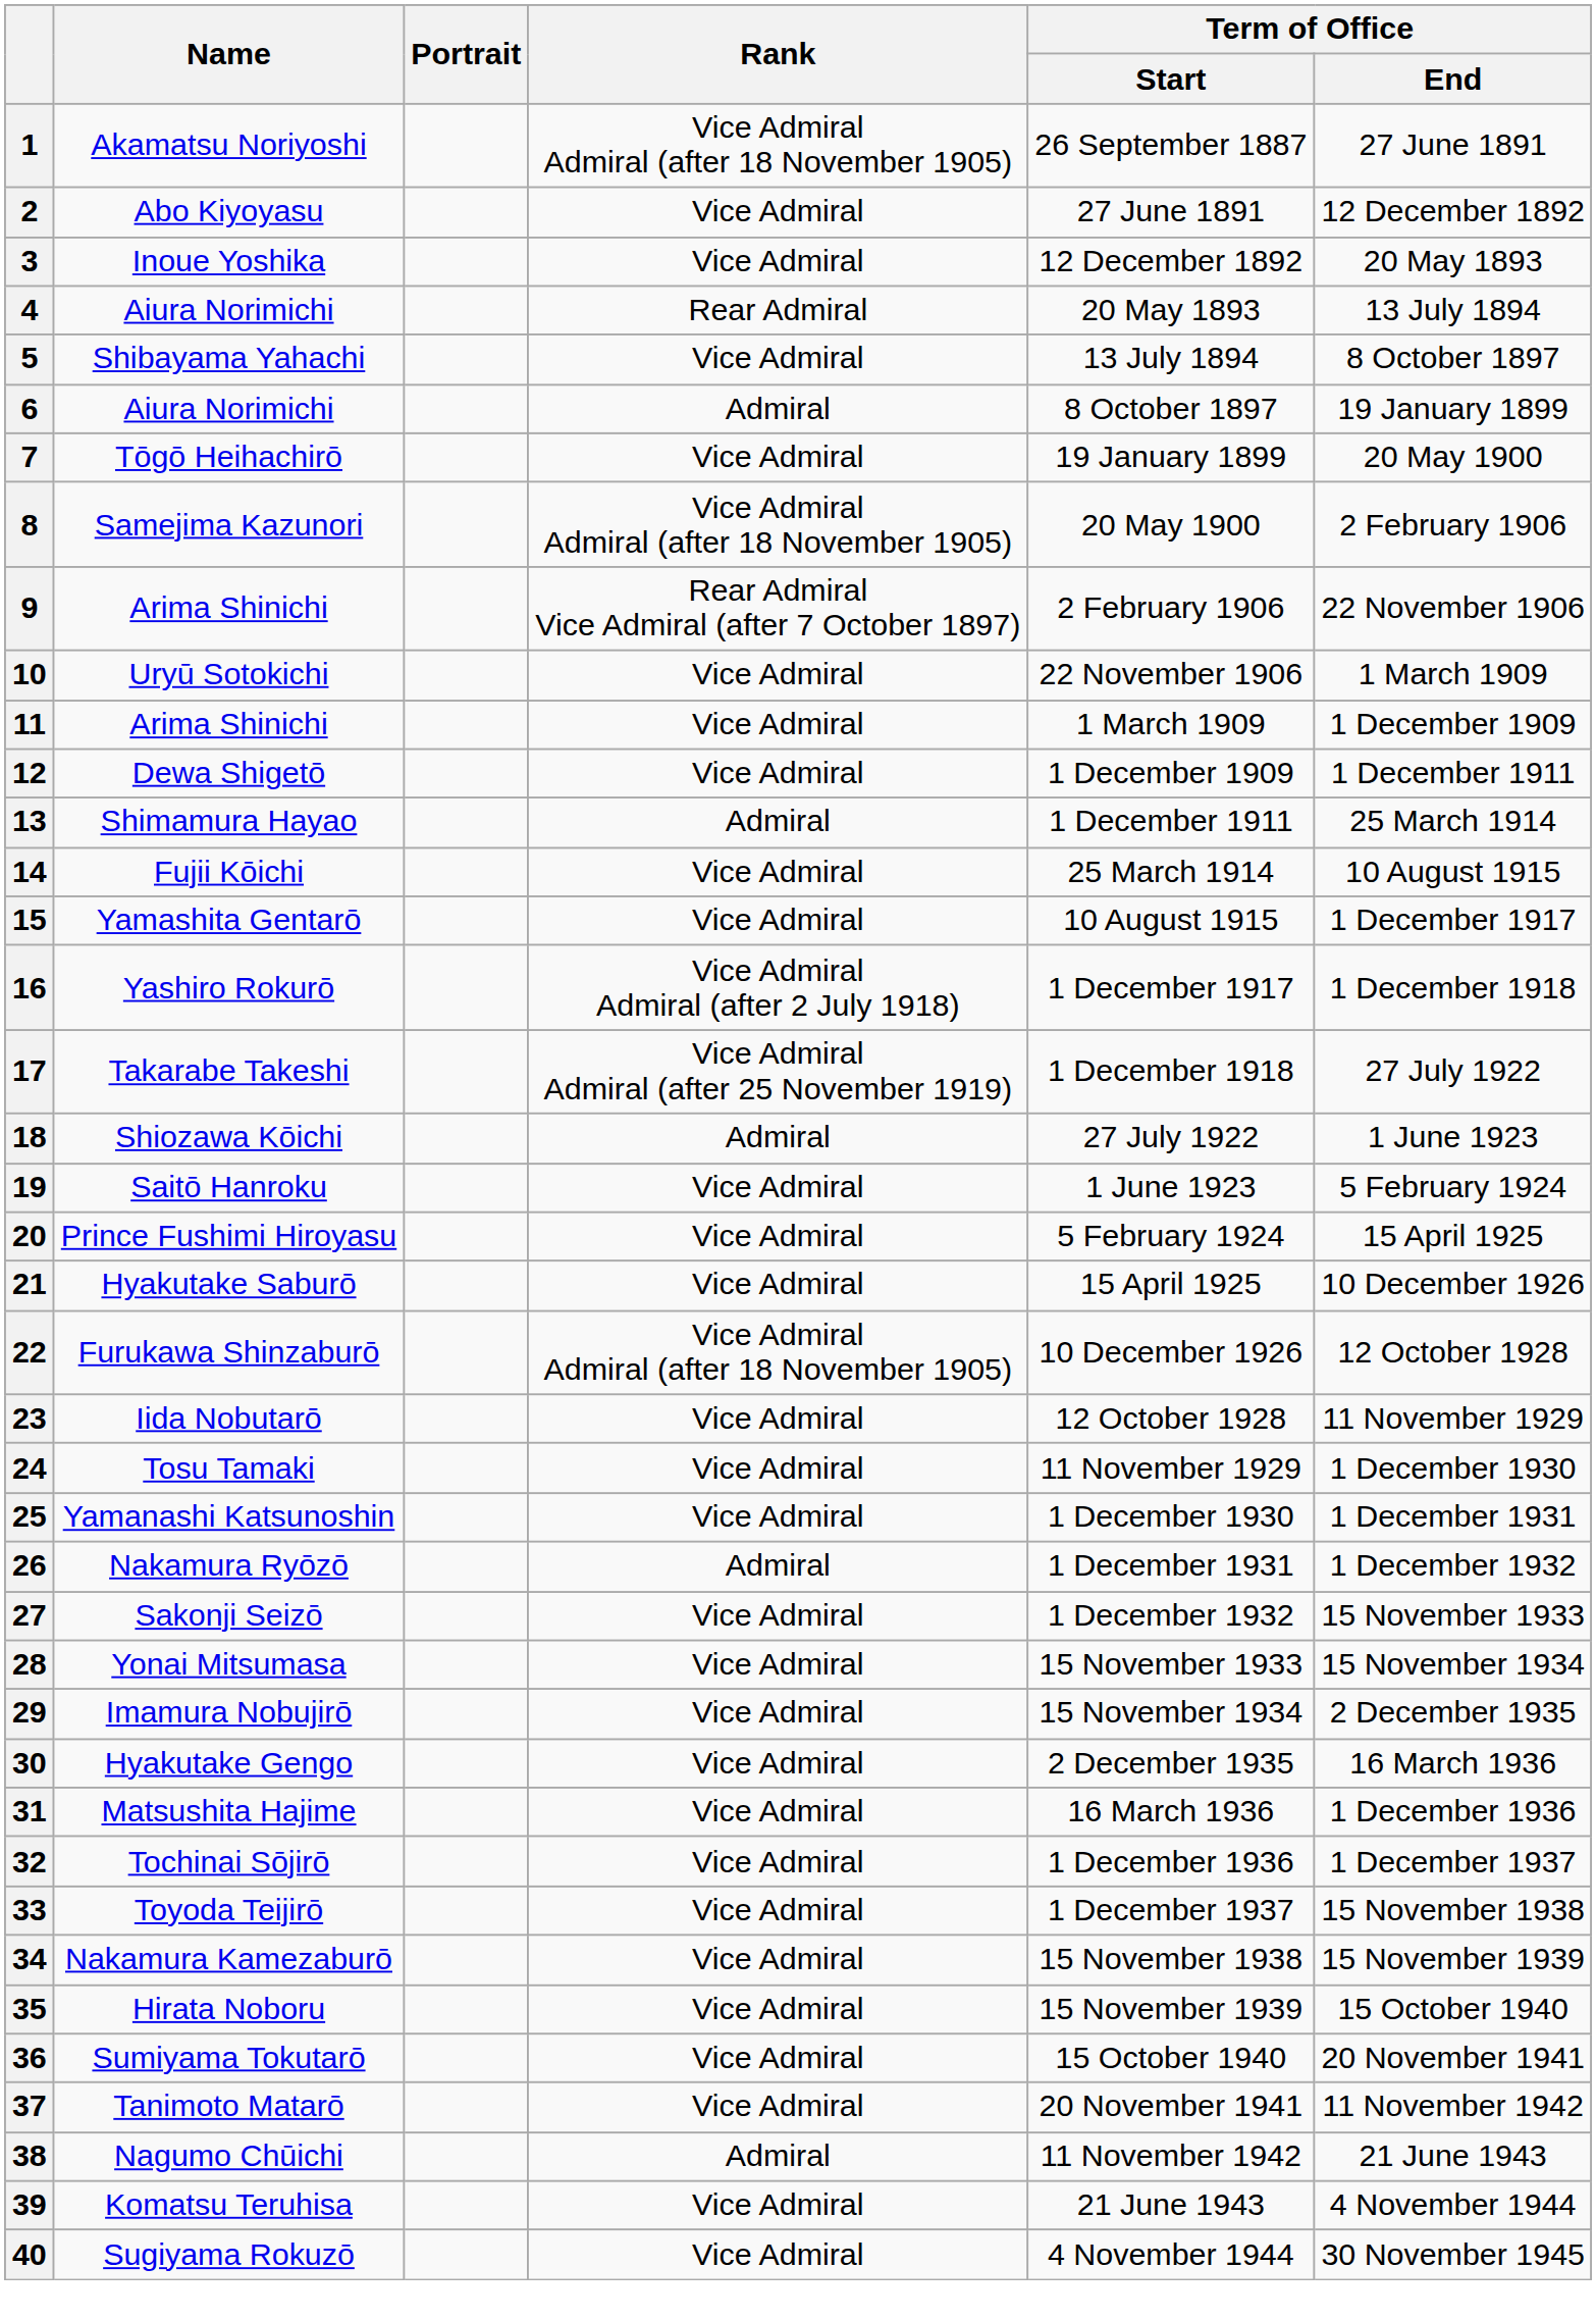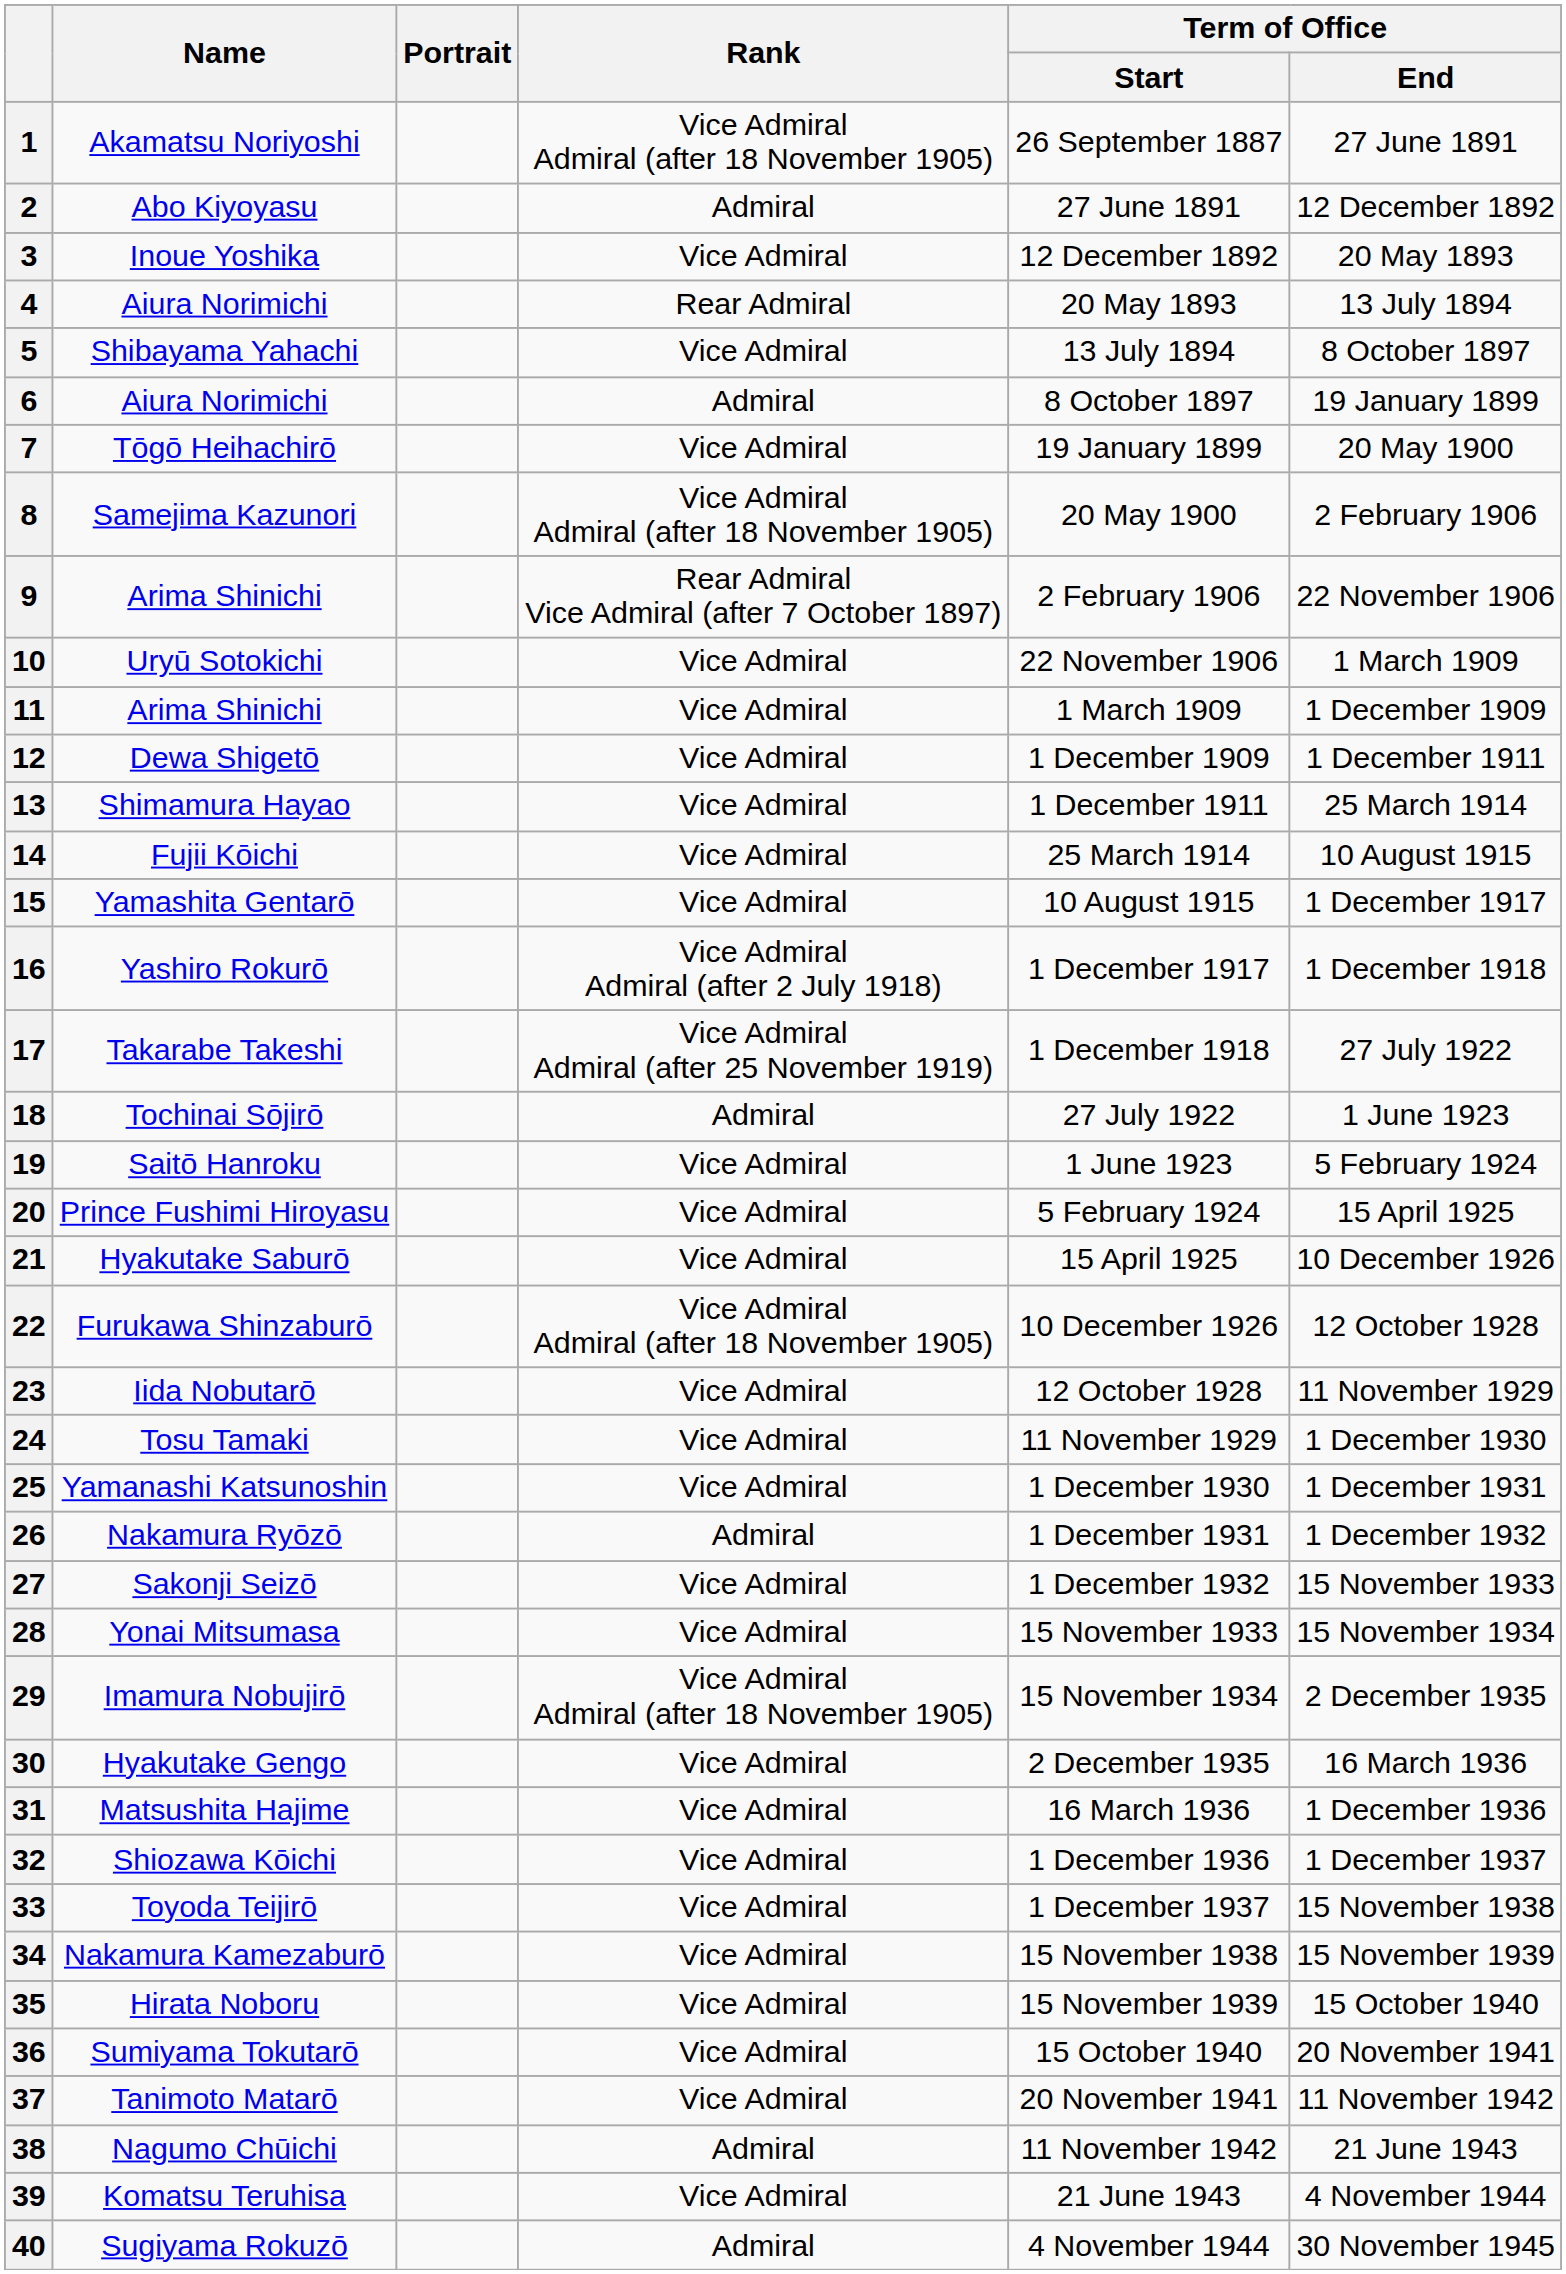2 | Rank: Vice Admiral -> Admiral
13 | Rank: Admiral -> Vice Admiral
18 | Name: Shiozawa Kōichi -> Tochinai Sōjirō
29 | Rank: Vice Admiral -> Vice Admiral Admiral (after 18 November 1905)
32 | Name: Tochinai Sōjirō -> Shiozawa Kōichi
40 | Rank: Vice Admiral -> Admiral
